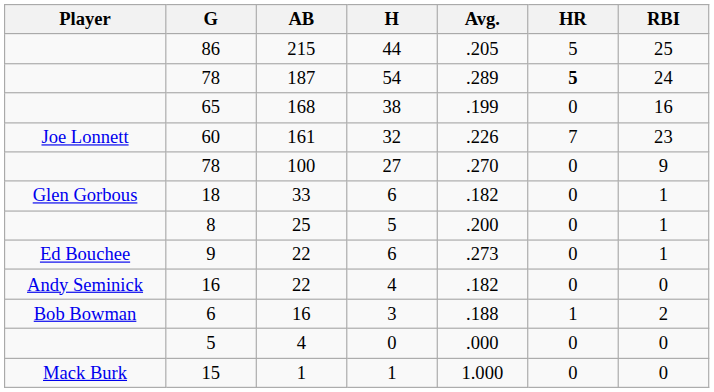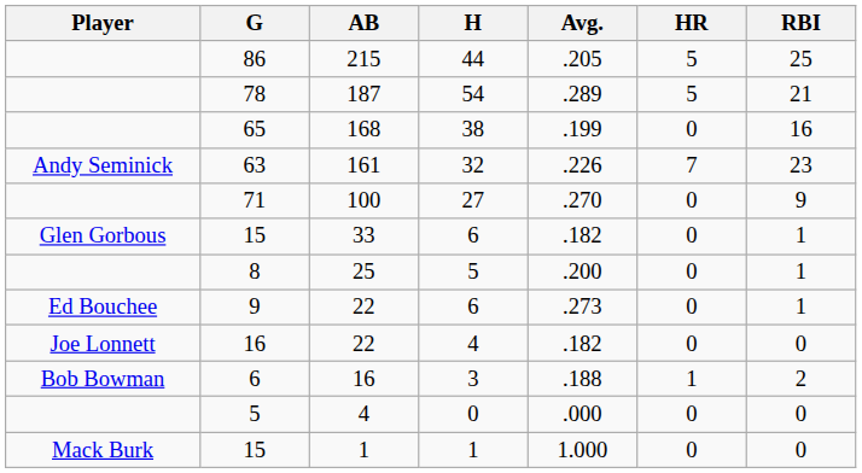187 | HR: bold -> normal
187 | RBI: 24 -> 21
161 | Player: Joe Lonnett -> Andy Seminick
161 | G: 60 -> 63
100 | G: 78 -> 71
33 | G: 18 -> 15
22 / 4 | Player: Andy Seminick -> Joe Lonnett
